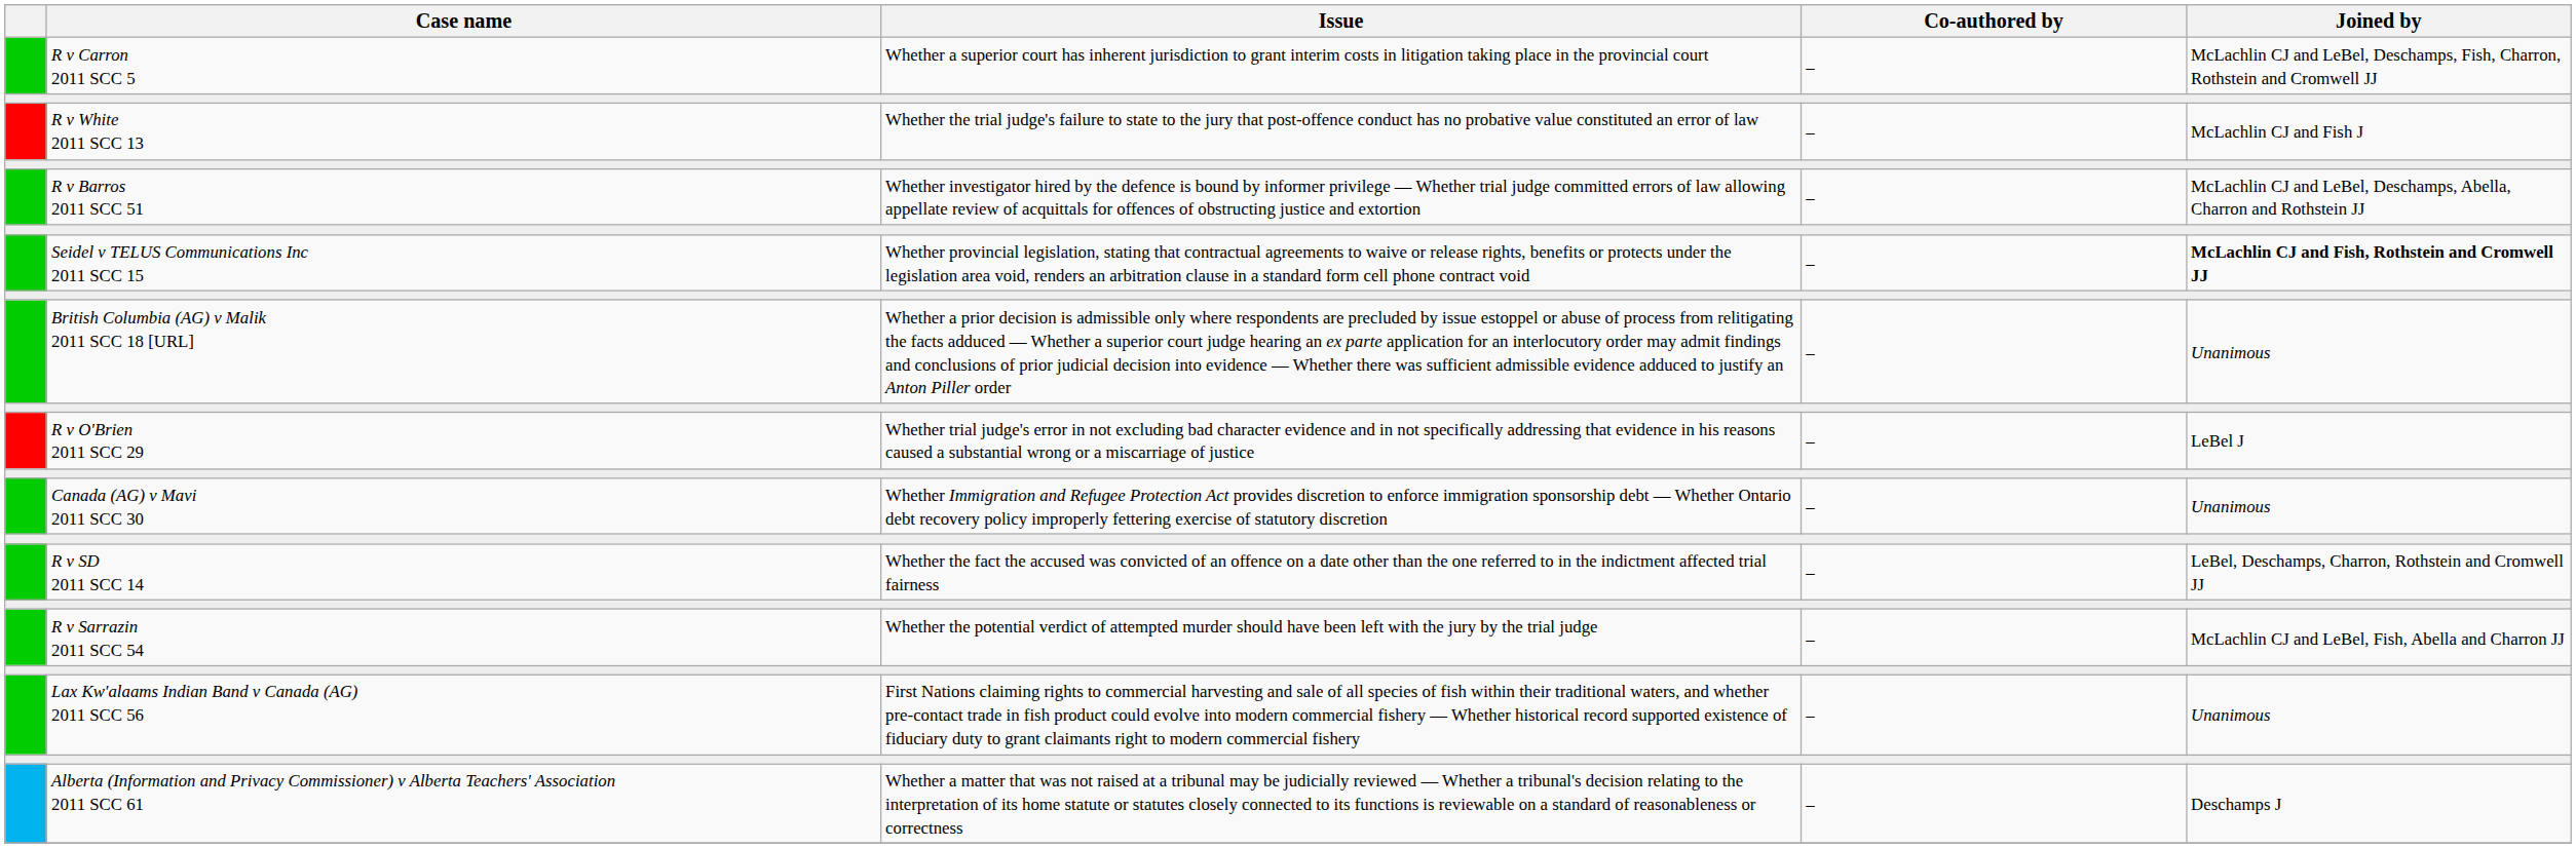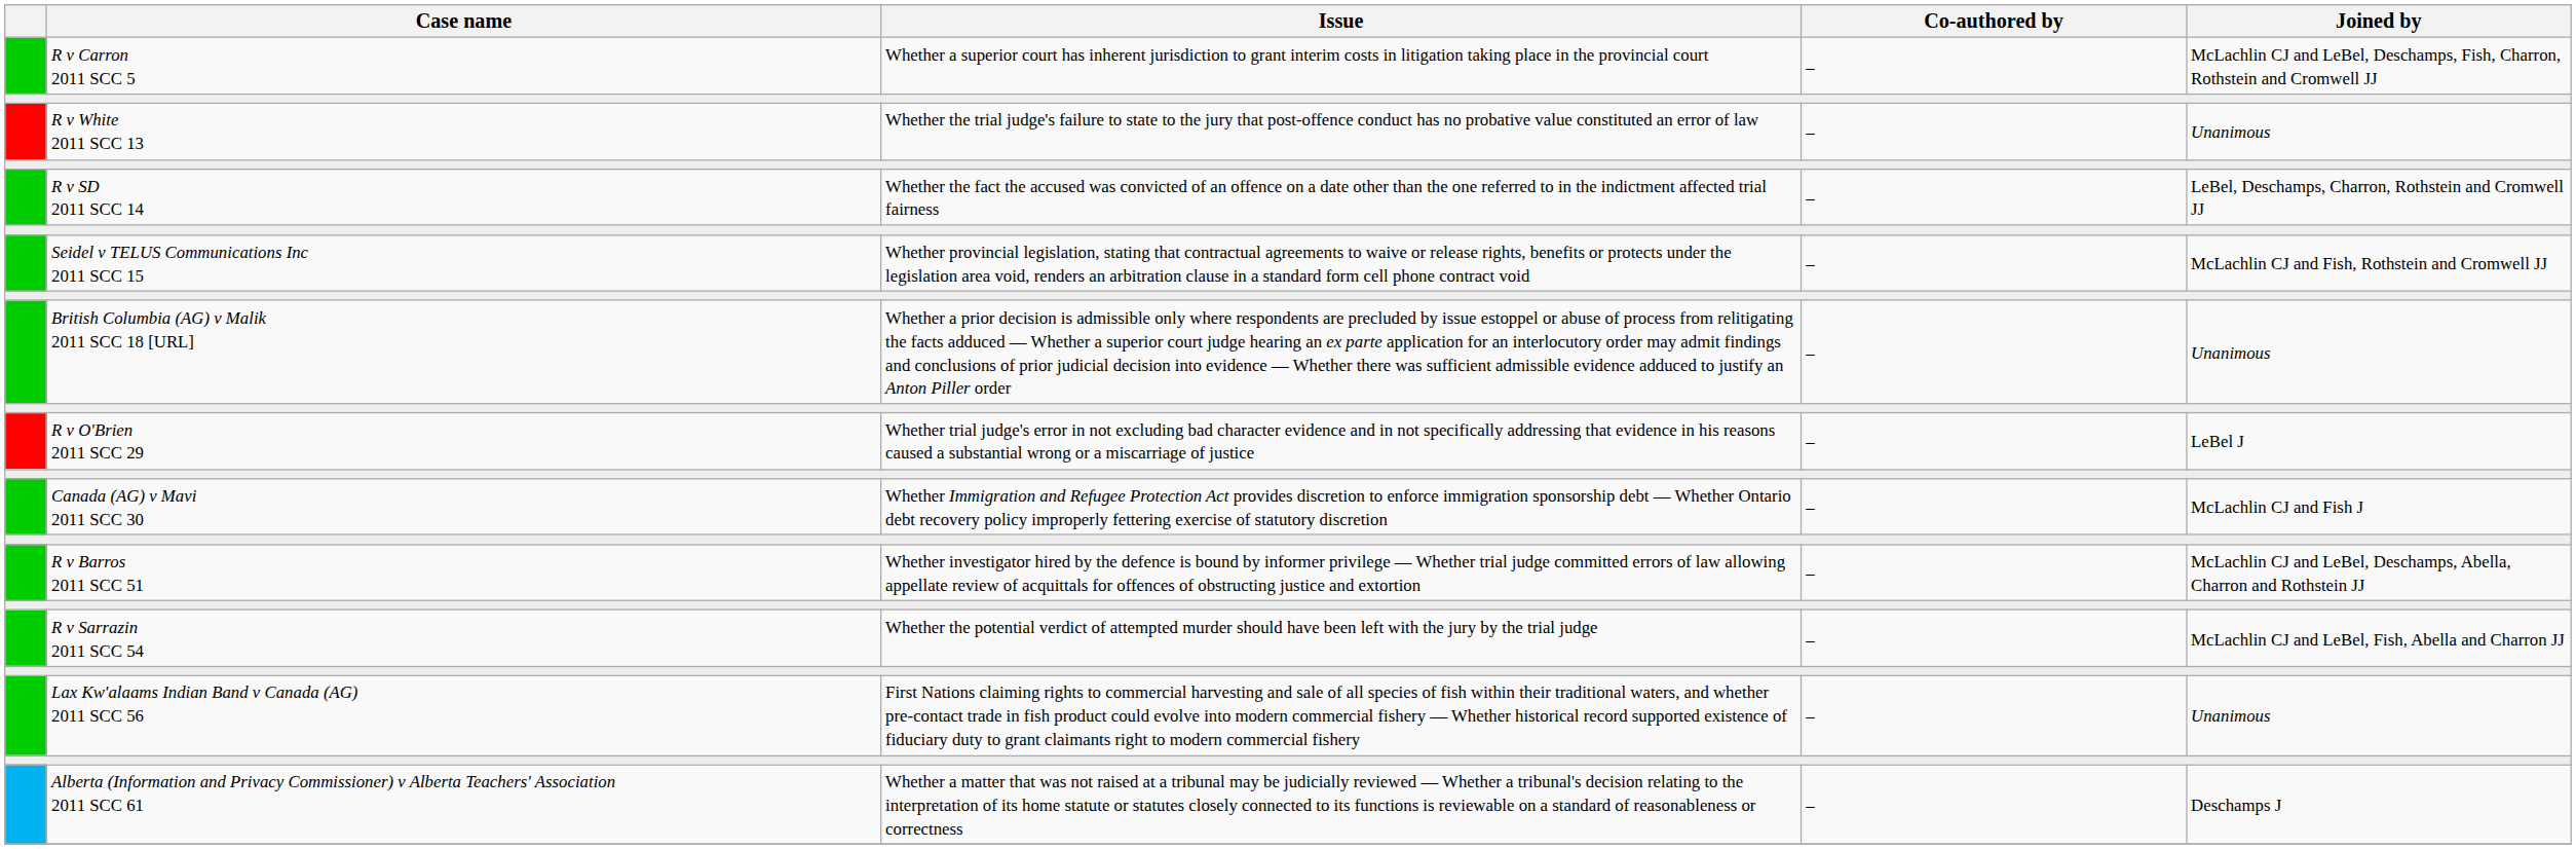R v White 2011 SCC 13 | Joined by: McLachlin CJ and Fish J -> Unanimous
rows swapped: R v SD 2011 SCC 14 <-> R v Barros 2011 SCC 51
Seidel v TELUS Communications Inc 2011 SCC 15 | Joined by: bold -> normal
Canada (AG) v Mavi 2011 SCC 30 | Joined by: Unanimous -> McLachlin CJ and Fish J
